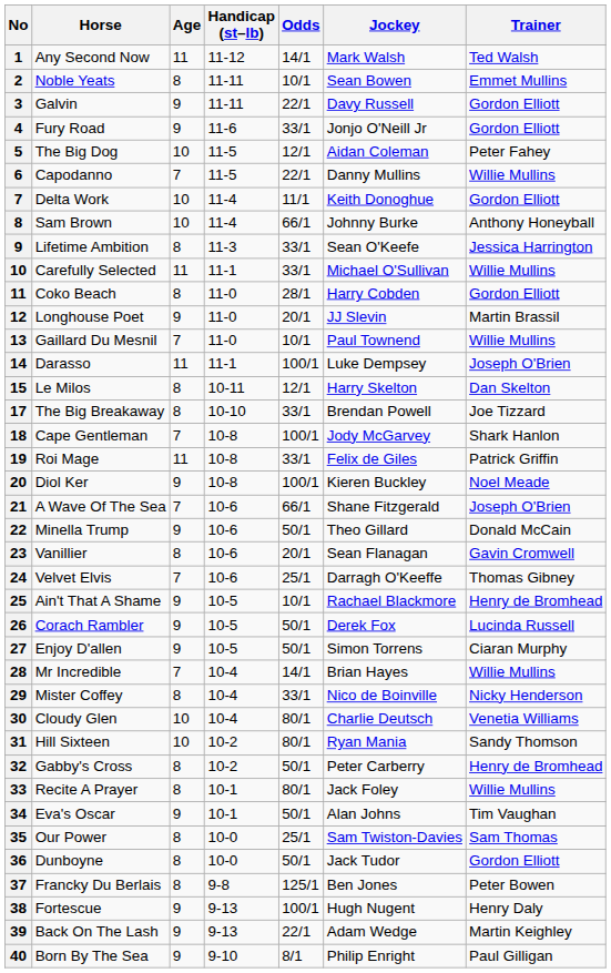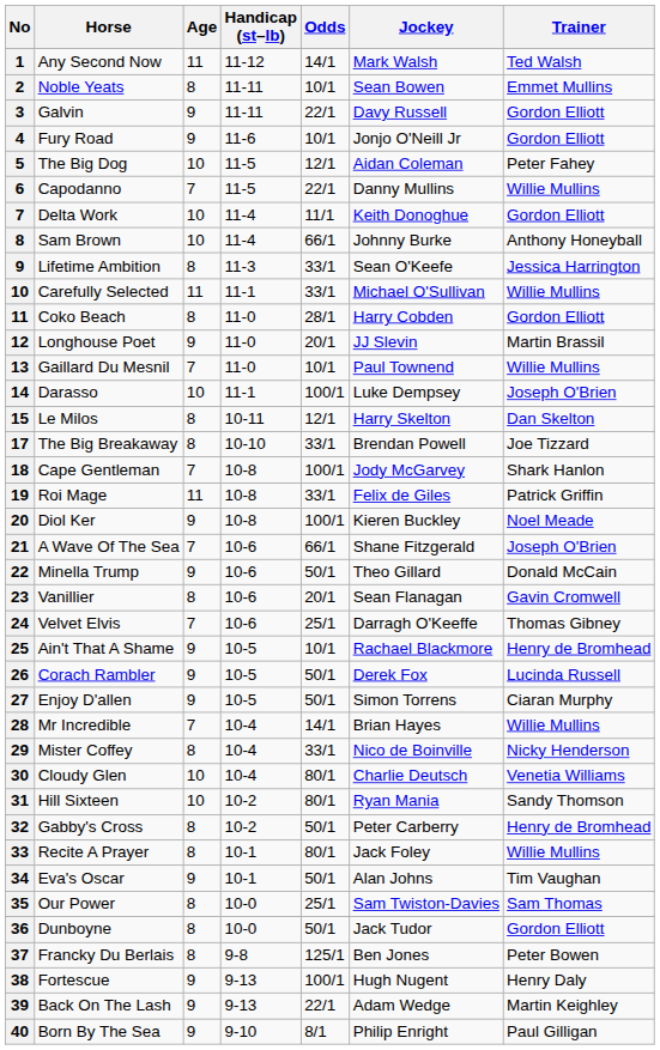Fury Road | Odds: 33/1 -> 10/1
Darasso | Age: 11 -> 10
